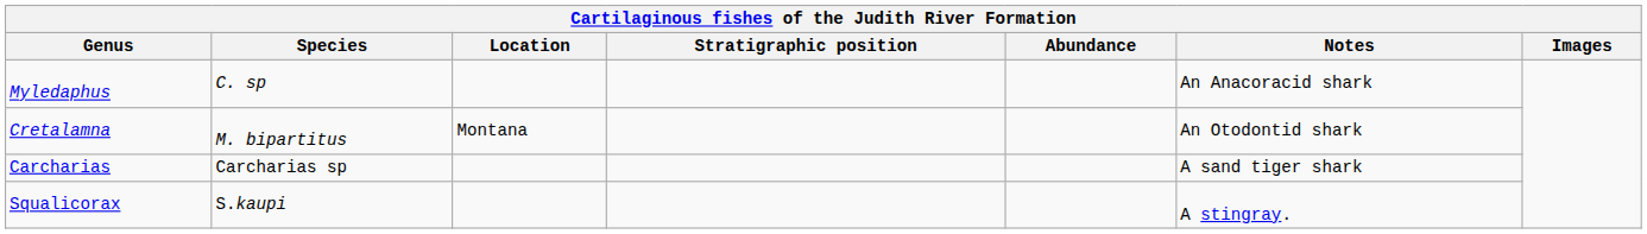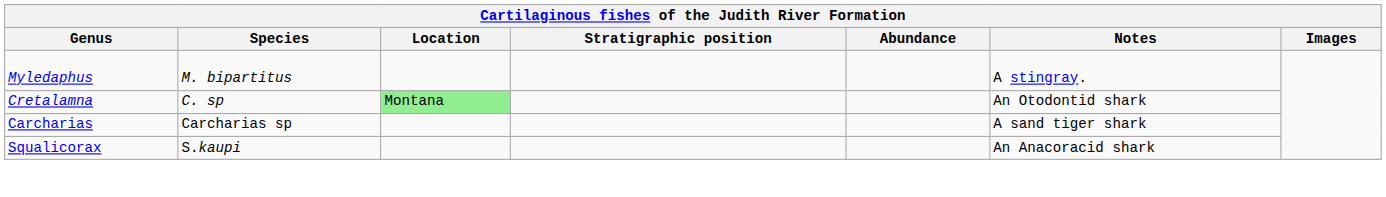Myledaphus | Species: C. sp -> M. bipartitus
Myledaphus | Notes: An Anacoracid shark -> A stingray.
Cretalamna | Species: M. bipartitus -> C. sp
Cretalamna | Location: no background -> lightgreen background
Squalicorax | Notes: A stingray. -> An Anacoracid shark
